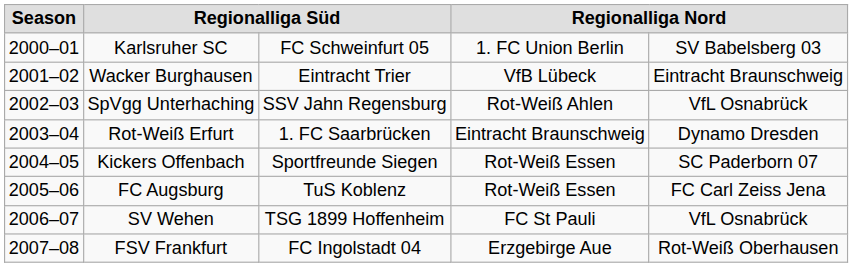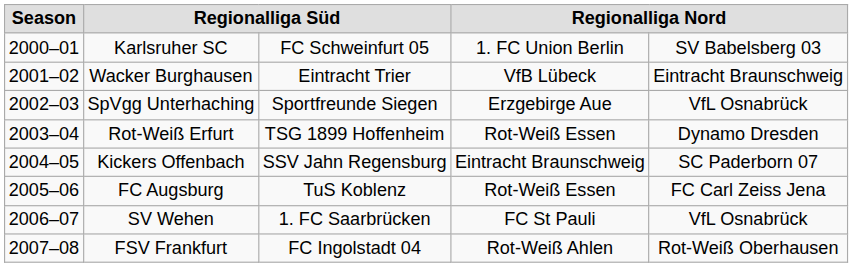SpVgg Unterhaching | column 3: SSV Jahn Regensburg -> Sportfreunde Siegen
SpVgg Unterhaching | column 4: Rot-Weiß Ahlen -> Erzgebirge Aue
Rot-Weiß Erfurt | column 3: 1. FC Saarbrücken -> TSG 1899 Hoffenheim
Rot-Weiß Erfurt | column 4: Eintracht Braunschweig -> Rot-Weiß Essen
Kickers Offenbach | column 3: Sportfreunde Siegen -> SSV Jahn Regensburg
Kickers Offenbach | column 4: Rot-Weiß Essen -> Eintracht Braunschweig
SV Wehen | column 3: TSG 1899 Hoffenheim -> 1. FC Saarbrücken
FSV Frankfurt | column 4: Erzgebirge Aue -> Rot-Weiß Ahlen
